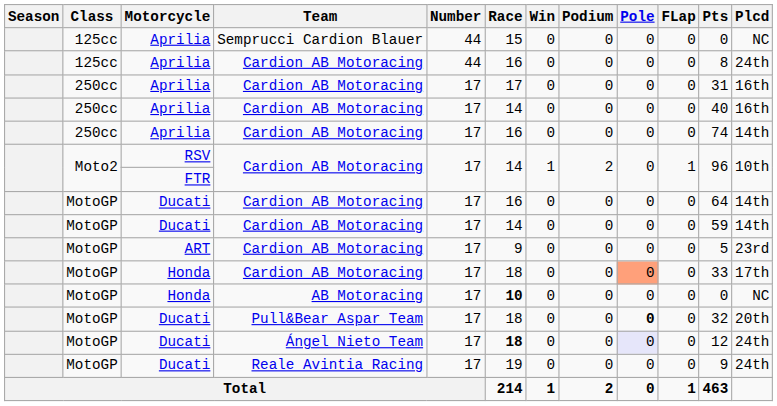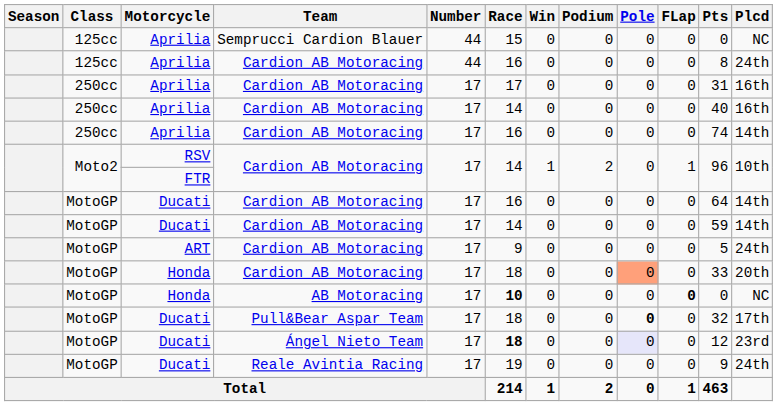ART | Plcd: 23rd -> 24th
Honda / Cardion AB Motoracing | Plcd: 17th -> 20th
Honda / AB Motoracing | FLap: normal -> bold
Ducati / Pull&Bear Aspar Team | Plcd: 20th -> 17th
Ducati / Ángel Nieto Team | Plcd: 24th -> 23rd
